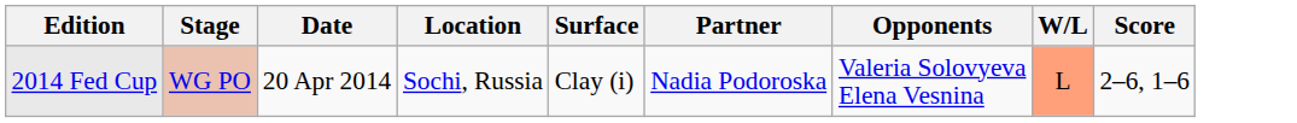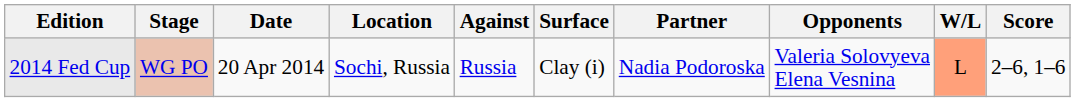+ column: Against | Russia
